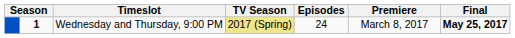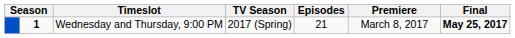Wednesday and Thursday, 9:00 PM | TV Season: khaki background -> no background
Wednesday and Thursday, 9:00 PM | Episodes: 24 -> 21
